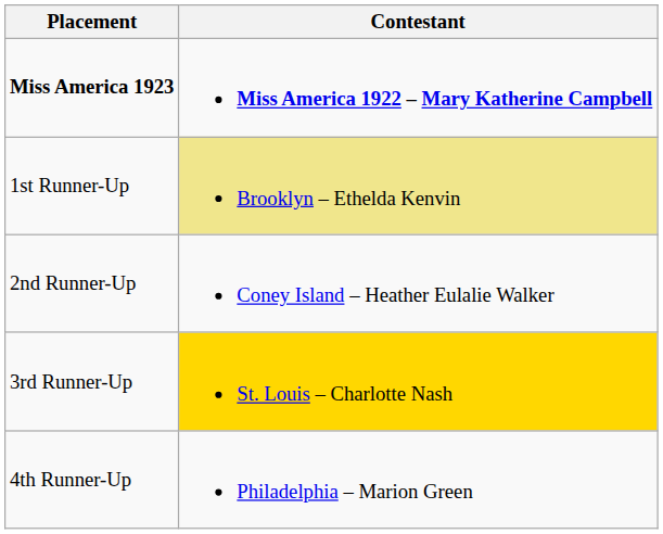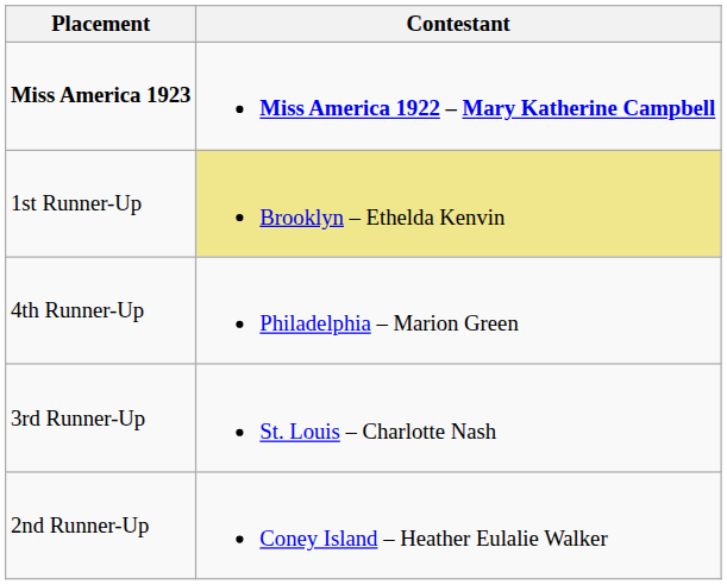rows swapped: 2nd Runner-Up <-> 4th Runner-Up
3rd Runner-Up | Contestant: gold background -> no background
